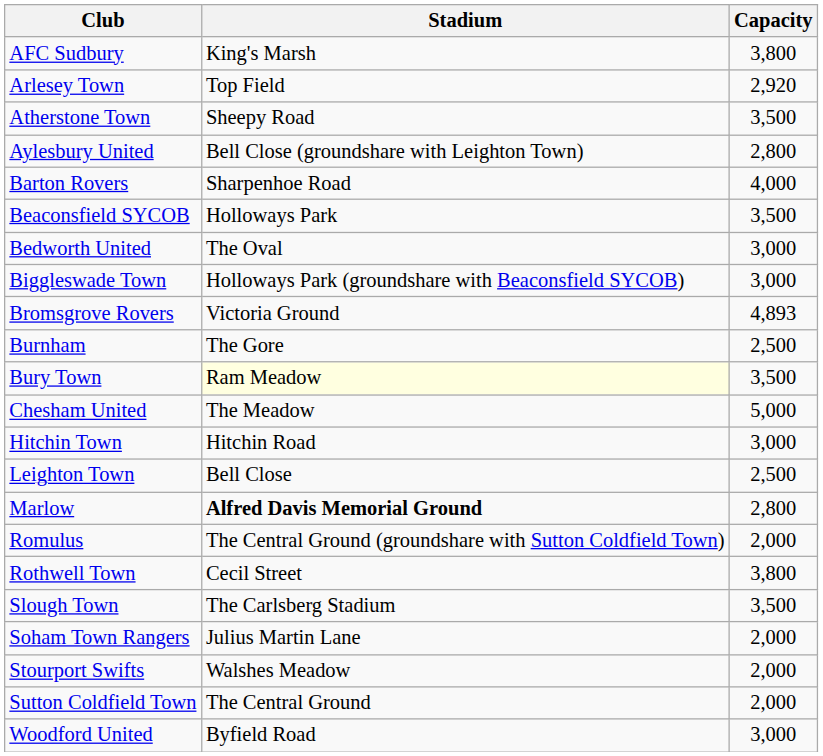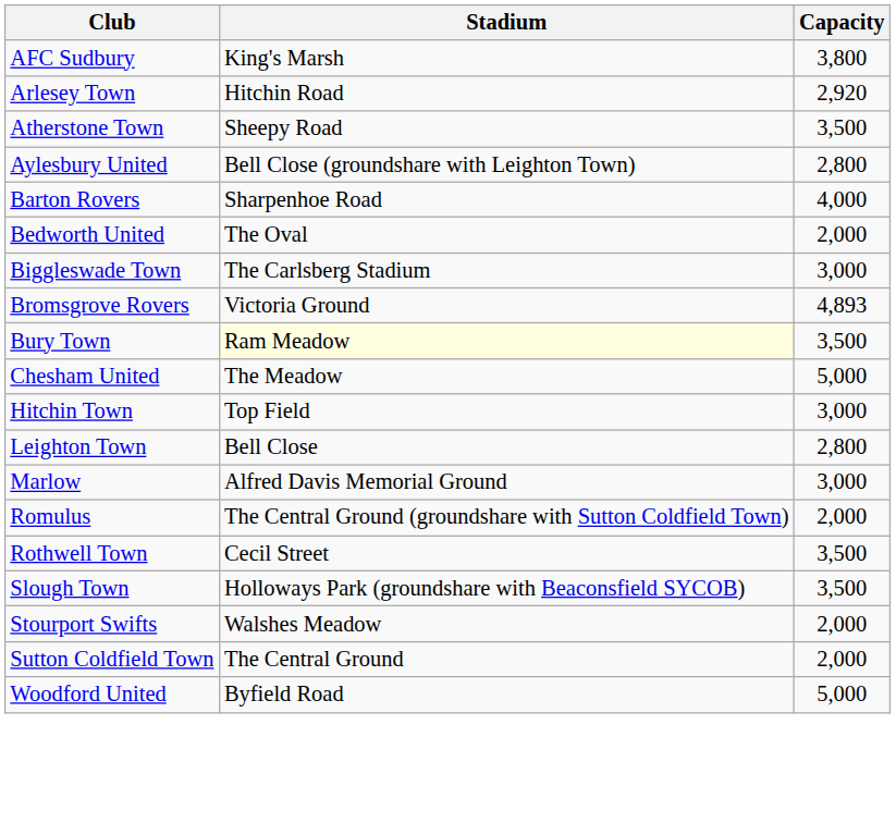Arlesey Town | Stadium: Top Field -> Hitchin Road
- row: Beaconsfield SYCOB | Holloways Park | 3,500
Bedworth United | Capacity: 3,000 -> 2,000
Biggleswade Town | Stadium: Holloways Park (groundshare with Beaconsfield SYCOB) -> The Carlsberg Stadium
- row: Burnham | The Gore | 2,500
Hitchin Town | Stadium: Hitchin Road -> Top Field
Leighton Town | Capacity: 2,500 -> 2,800
Marlow | Stadium: bold -> normal
Marlow | Capacity: 2,800 -> 3,000
Rothwell Town | Capacity: 3,800 -> 3,500
Slough Town | Stadium: The Carlsberg Stadium -> Holloways Park (groundshare with Beaconsfield SYCOB)
- row: Soham Town Rangers | Julius Martin Lane | 2,000
Woodford United | Capacity: 3,000 -> 5,000
